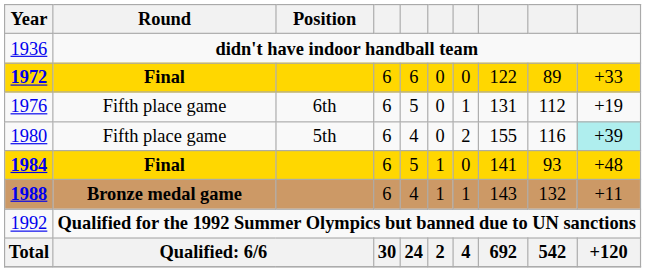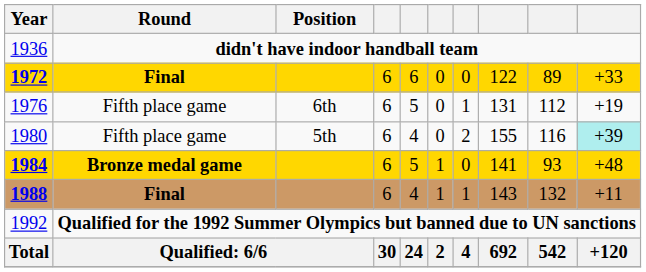1984 | Round: Final -> Bronze medal game
1988 | Round: Bronze medal game -> Final
